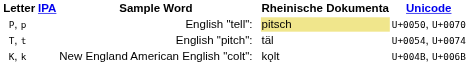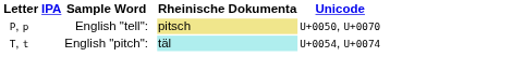T, t | Rheinische Dokumenta: no background -> paleturquoise background
- row: K, k | New England American English "colt": | kǫlt | U+004B, U+006B
